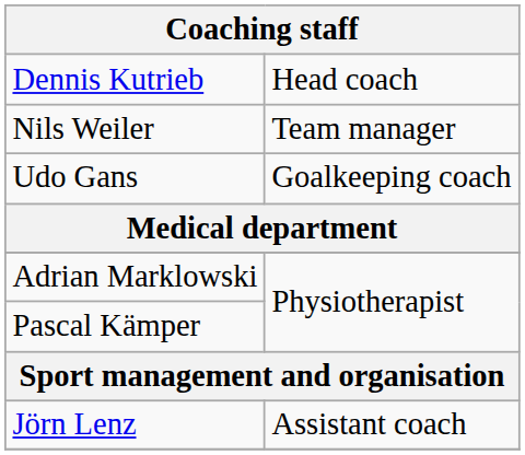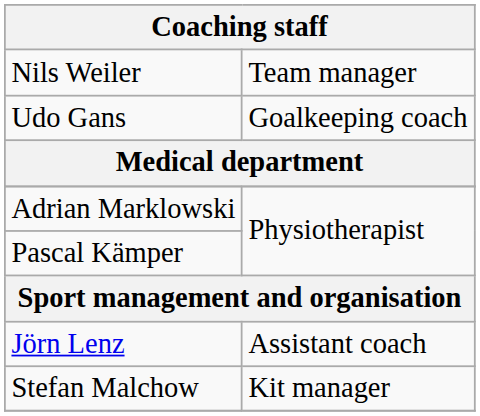- row: Dennis Kutrieb | Head coach
+ row: Stefan Malchow | Kit manager
